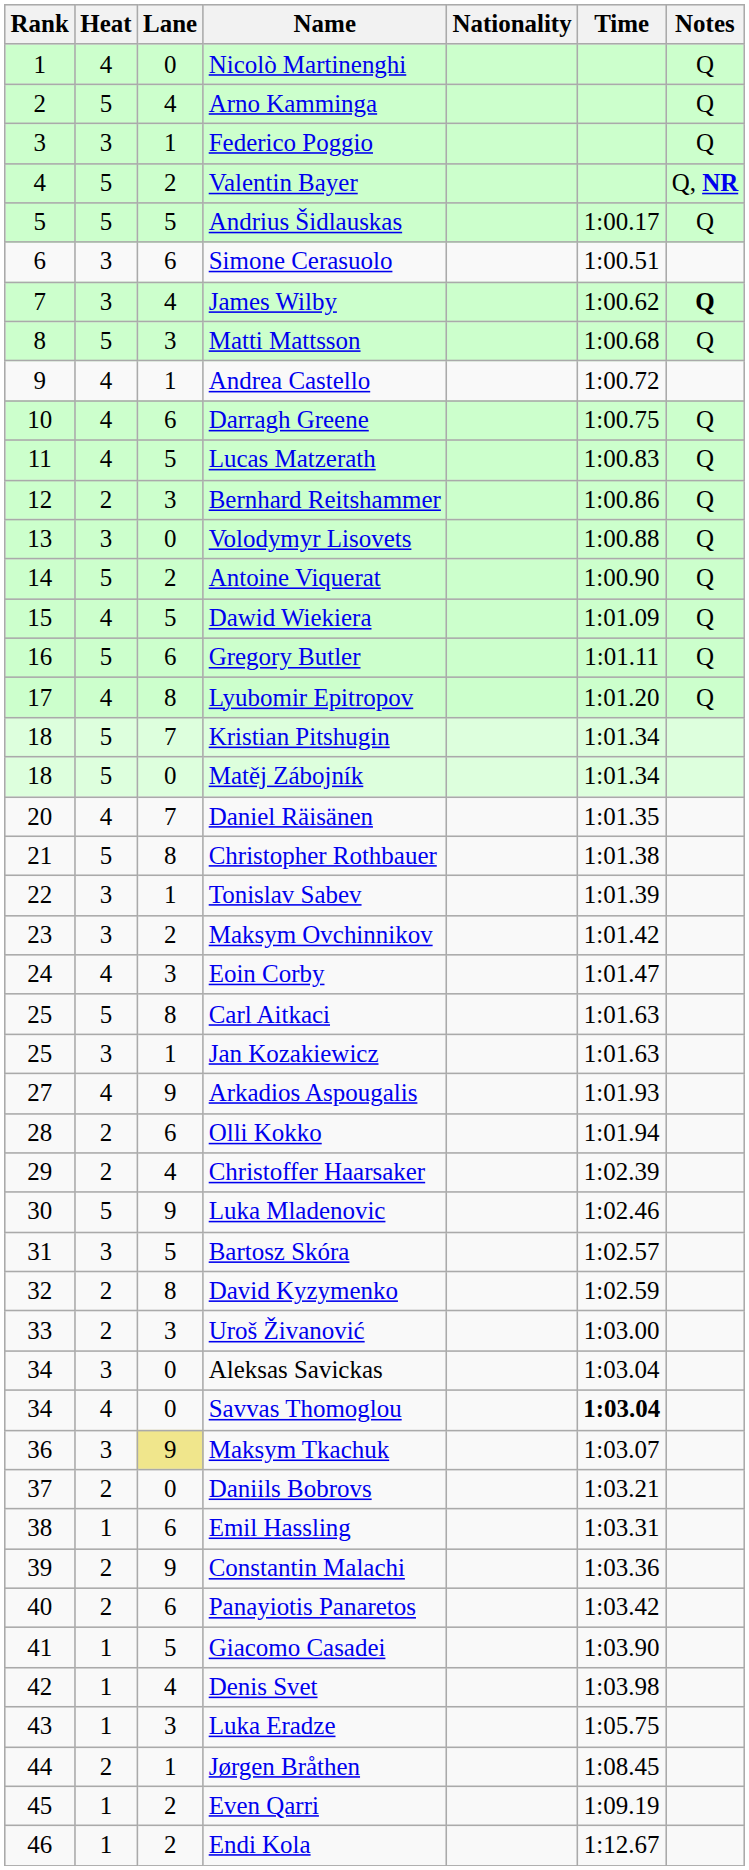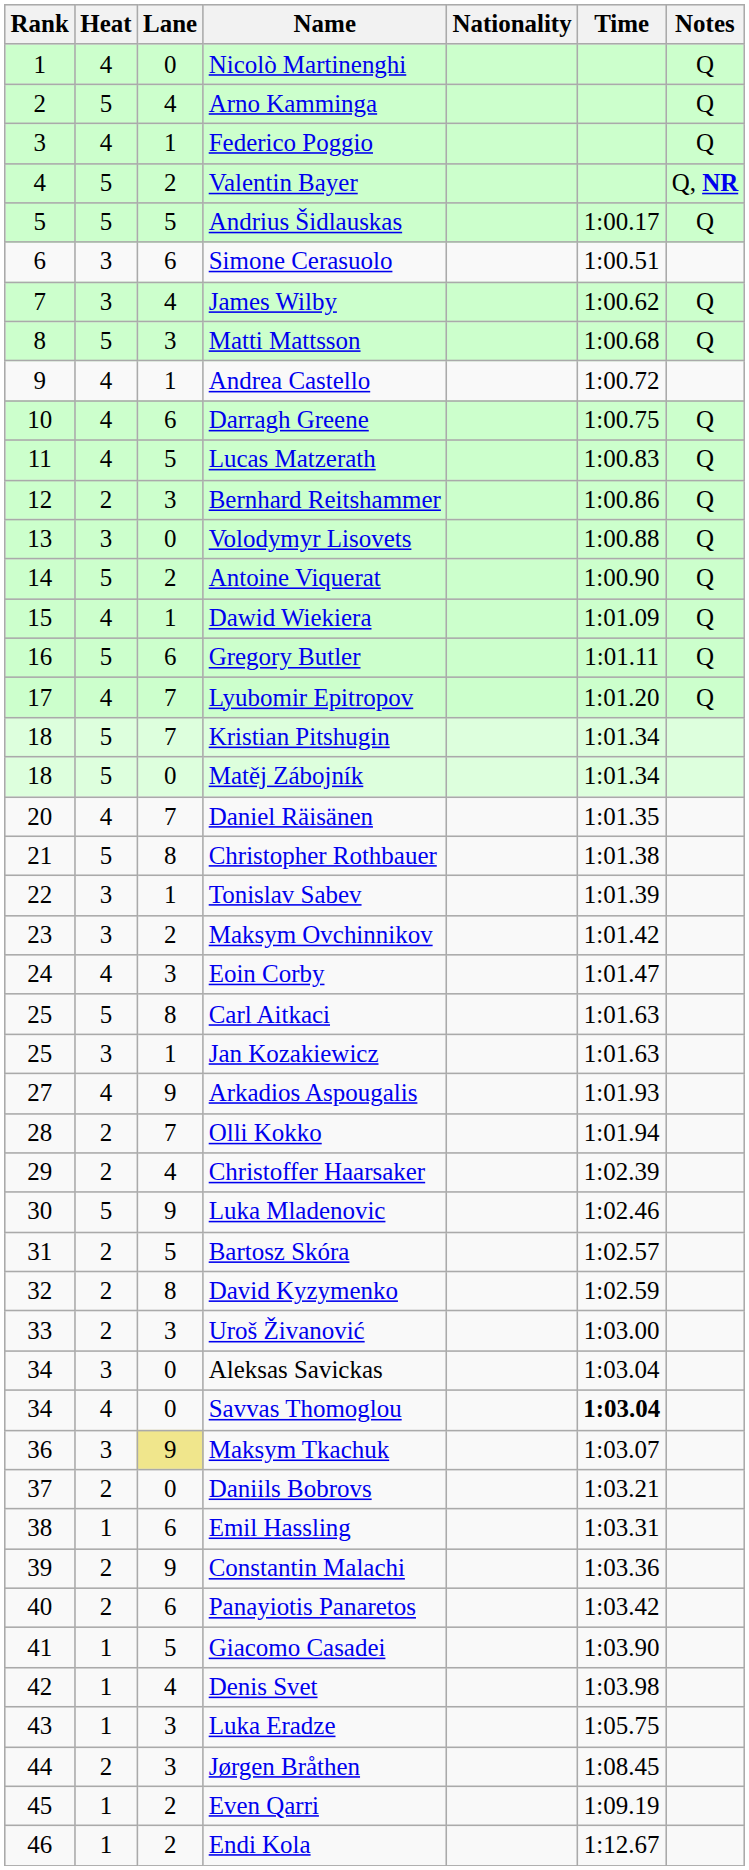Federico Poggio | Heat: 3 -> 4
James Wilby | Notes: bold -> normal
Dawid Wiekiera | Lane: 5 -> 1
Lyubomir Epitropov | Lane: 8 -> 7
Olli Kokko | Lane: 6 -> 7
Bartosz Skóra | Heat: 3 -> 2
Jørgen Bråthen | Lane: 1 -> 3
